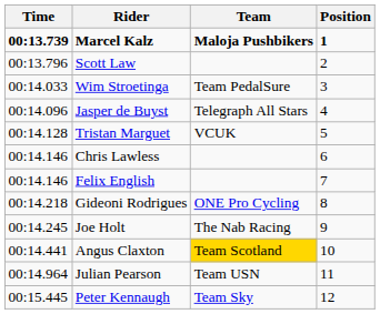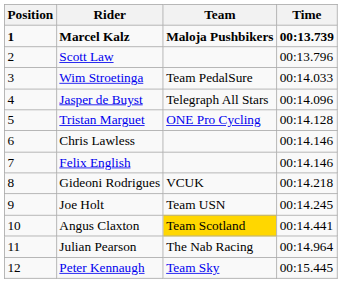columns swapped: Position <-> Time
Tristan Marguet | Team: VCUK -> ONE Pro Cycling
Gideoni Rodrigues | Team: ONE Pro Cycling -> VCUK
Joe Holt | Team: The Nab Racing -> Team USN
Julian Pearson | Team: Team USN -> The Nab Racing
